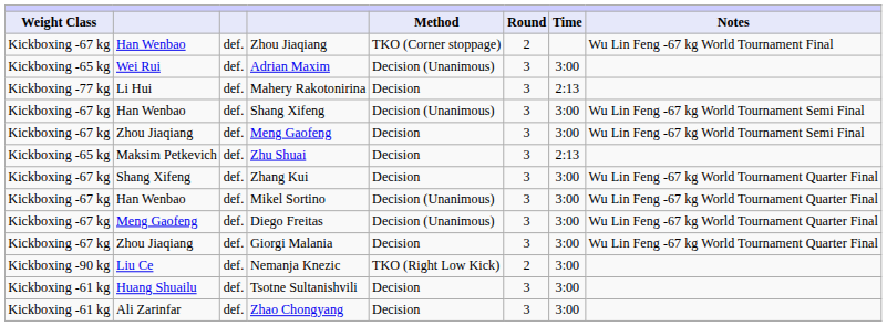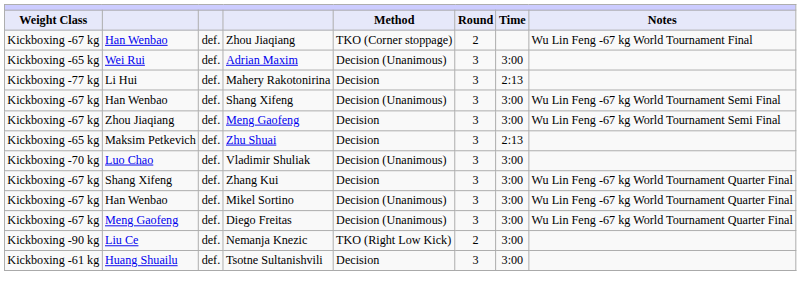+ row: Kickboxing -70 kg | Luo Chao | def. | Vladimir Shuliak | Decision (Unanimous) | 3 | 3:00
- row: Kickboxing -67 kg | Zhou Jiaqiang | def. | Giorgi Malania | Decision | 3 | 3:00 | Wu Lin Feng -67 kg World Tournament Quarter Final
- row: Kickboxing -61 kg | Ali Zarinfar | def. | Zhao Chongyang | Decision | 3 | 3:00
